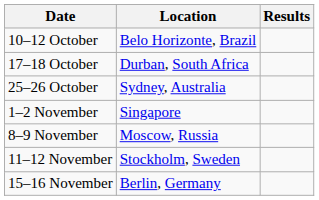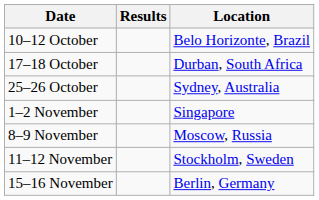columns swapped: Location <-> Results
